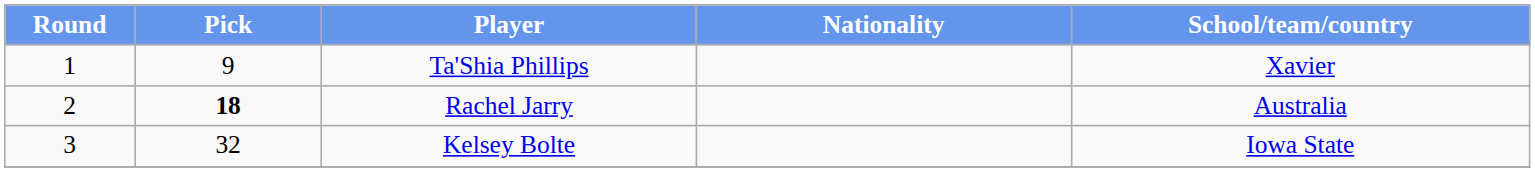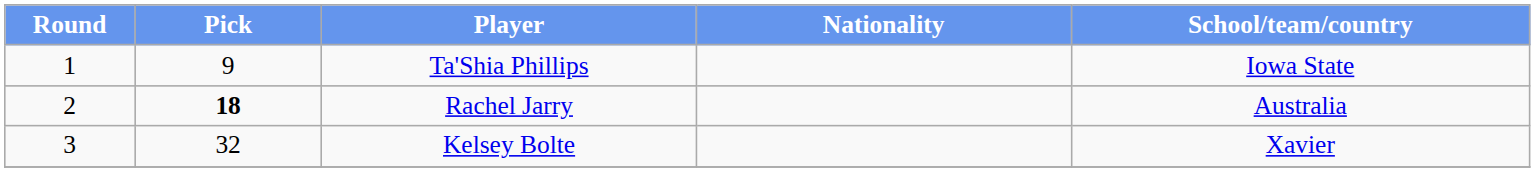Ta'Shia Phillips | School/team/country: Xavier -> Iowa State
Kelsey Bolte | School/team/country: Iowa State -> Xavier
